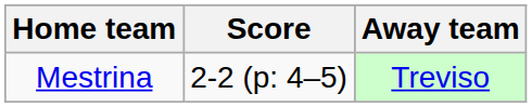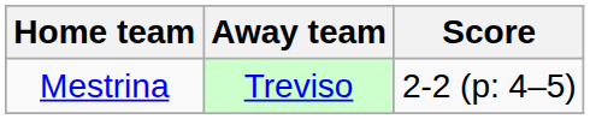columns swapped: Score <-> Away team
